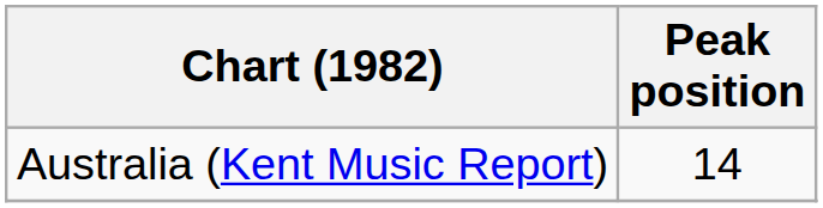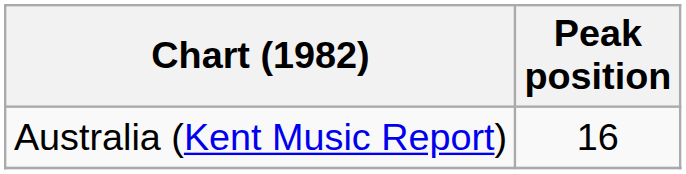Australia (Kent Music Report) | Peak position: 14 -> 16
